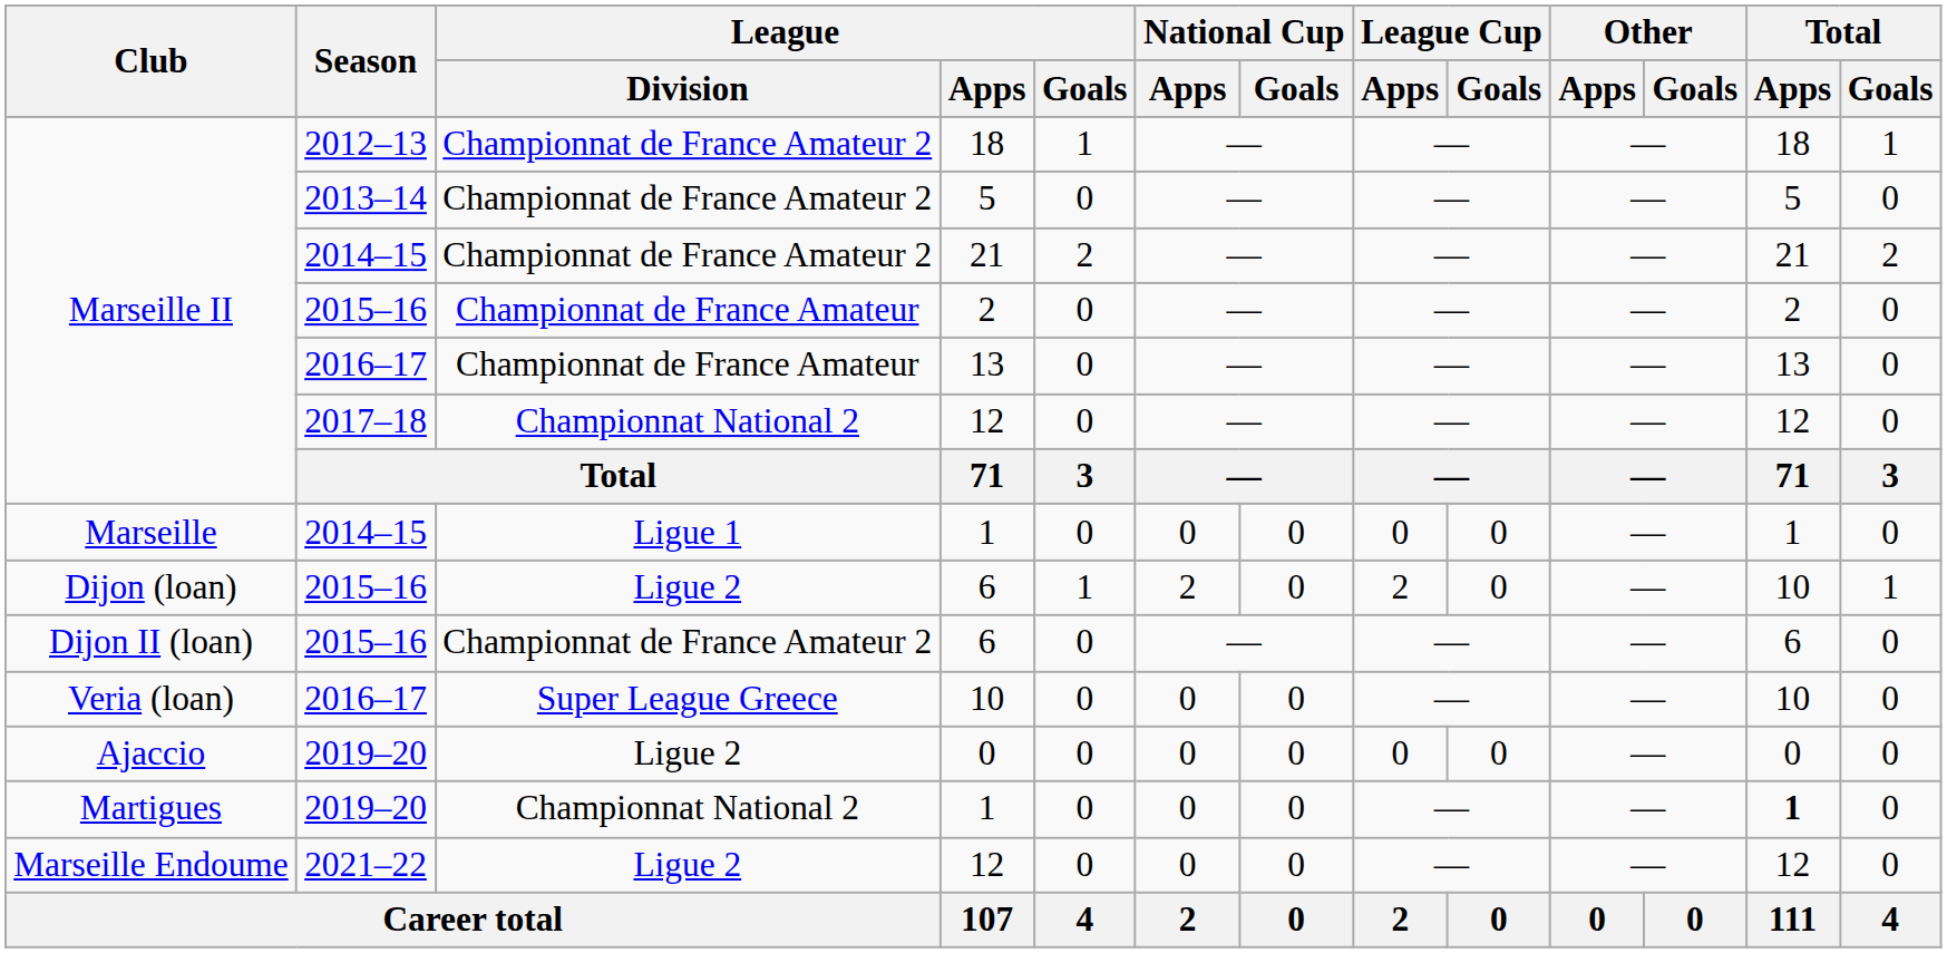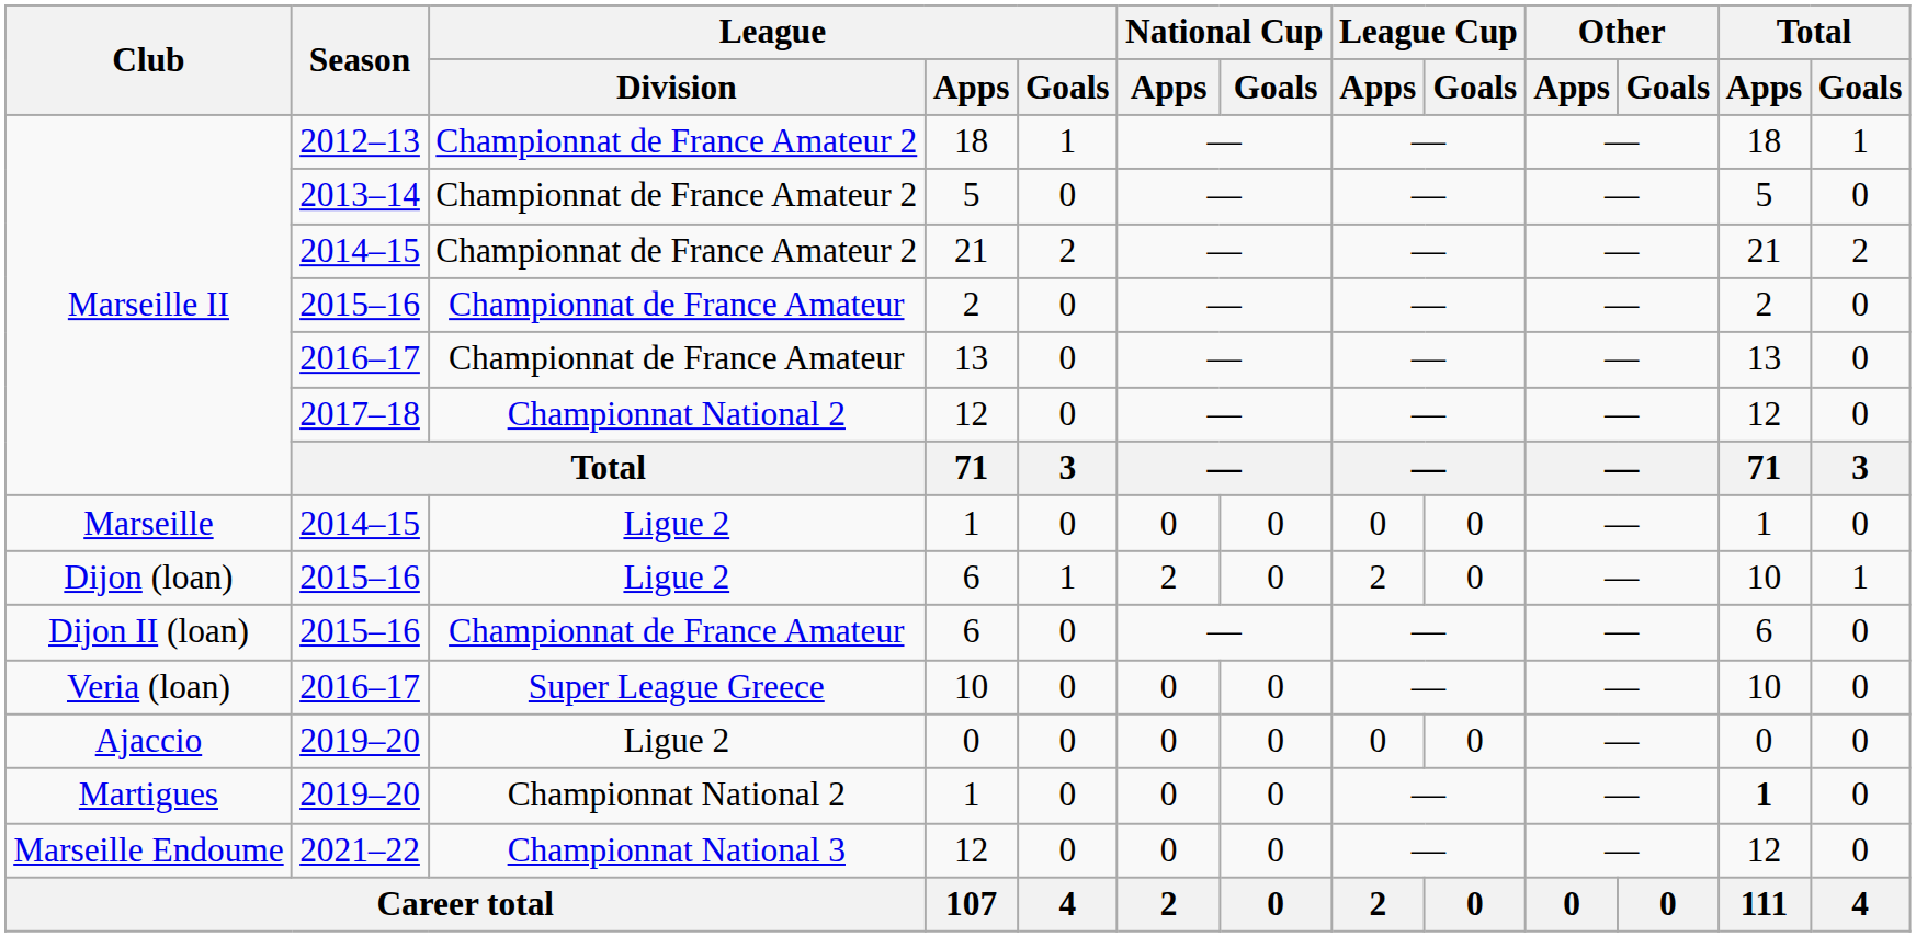Marseille / 1 | League / Division: Ligue 1 -> Ligue 2
Dijon II (loan) / 6 | League / Division: Championnat de France Amateur 2 -> Championnat de France Amateur
Marseille Endoume / 12 | League / Division: Ligue 2 -> Championnat National 3
